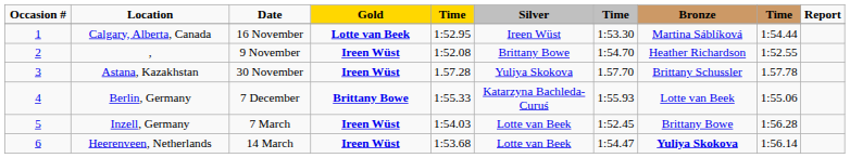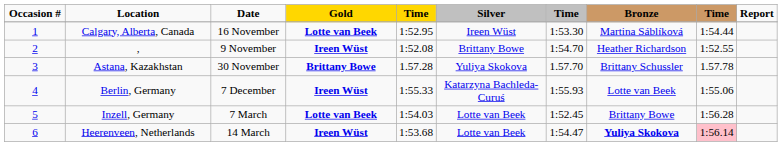Astana, Kazakhstan | Gold: Ireen Wüst -> Brittany Bowe
Berlin, Germany | Gold: Brittany Bowe -> Ireen Wüst
Inzell, Germany | Gold: Ireen Wüst -> Lotte van Beek
Heerenveen, Netherlands | column 9: no background -> pink background
